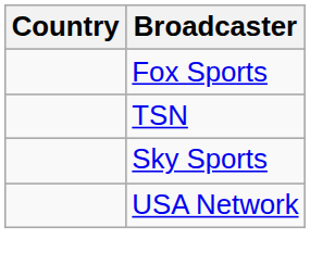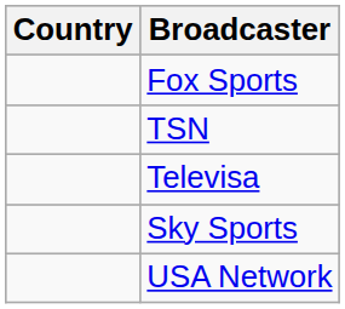+ row: Televisa
